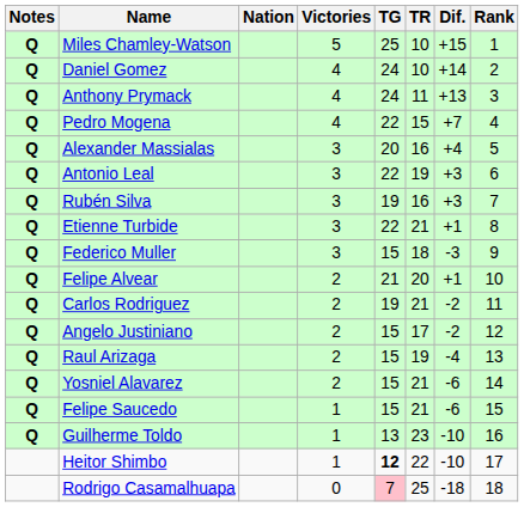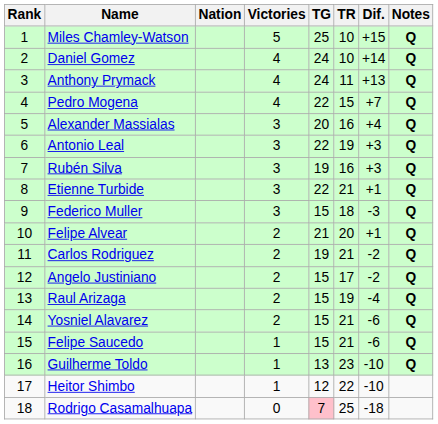columns swapped: Rank <-> Notes
Heitor Shimbo | TG: bold -> normal
